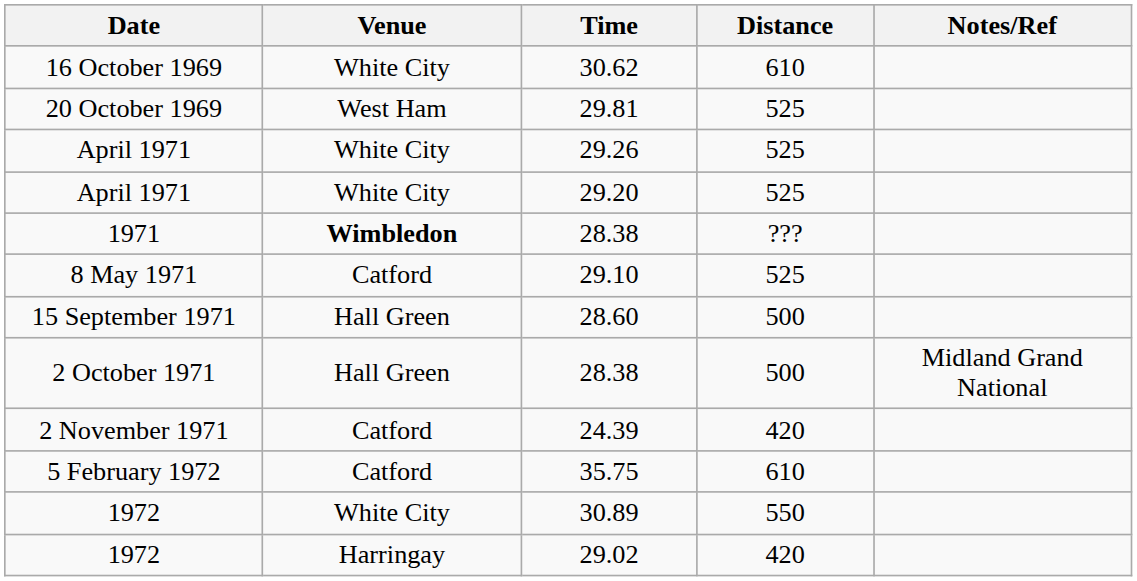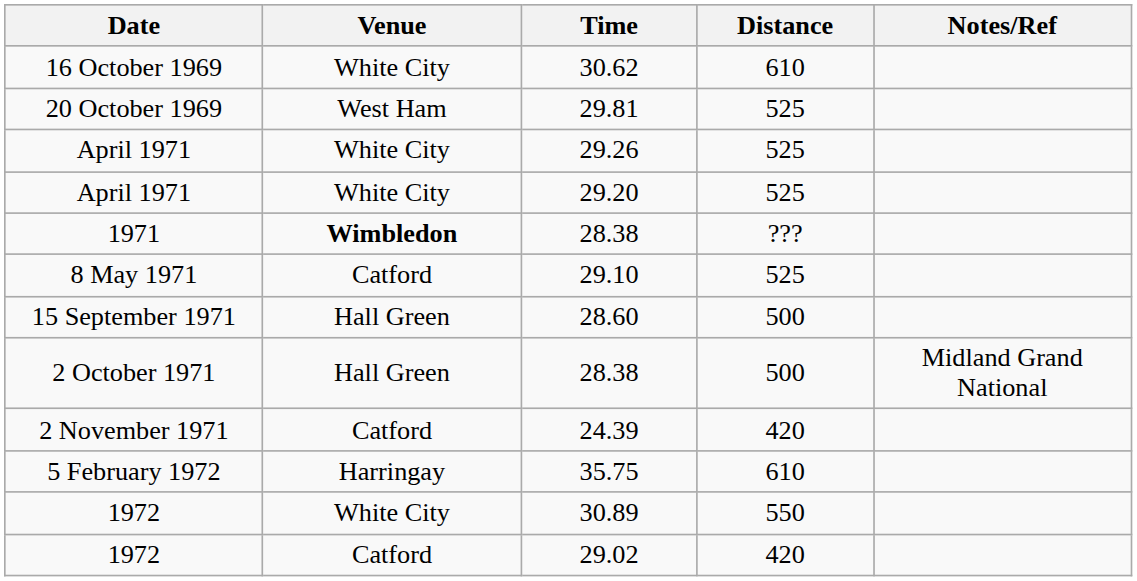35.75 | Venue: Catford -> Harringay
29.02 | Venue: Harringay -> Catford
